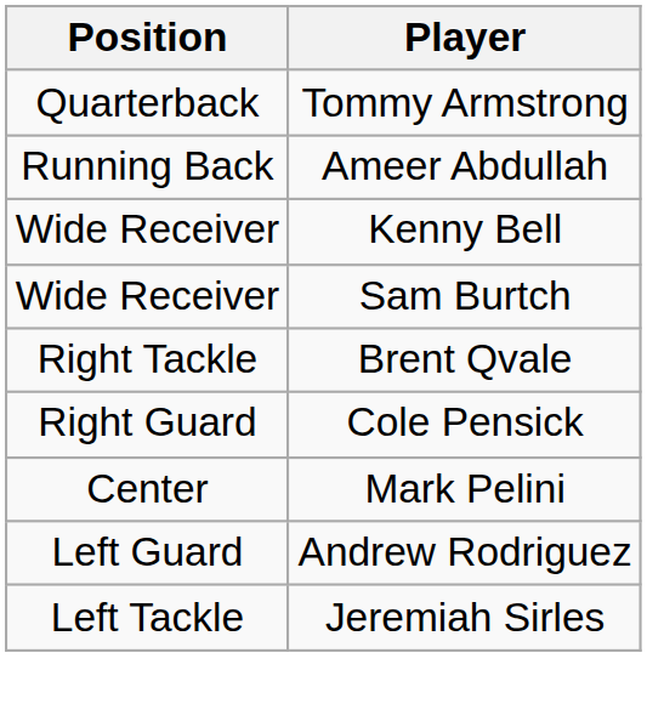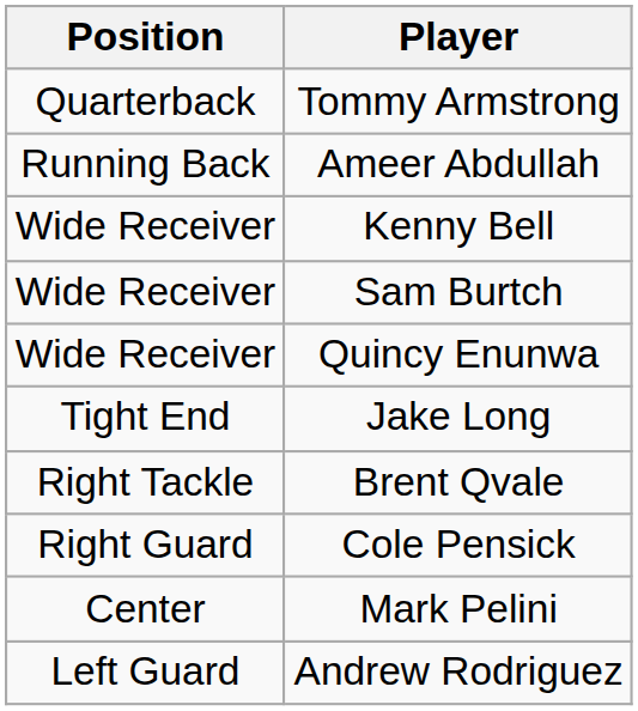+ row: Wide Receiver | Quincy Enunwa
+ row: Tight End | Jake Long
- row: Left Tackle | Jeremiah Sirles
